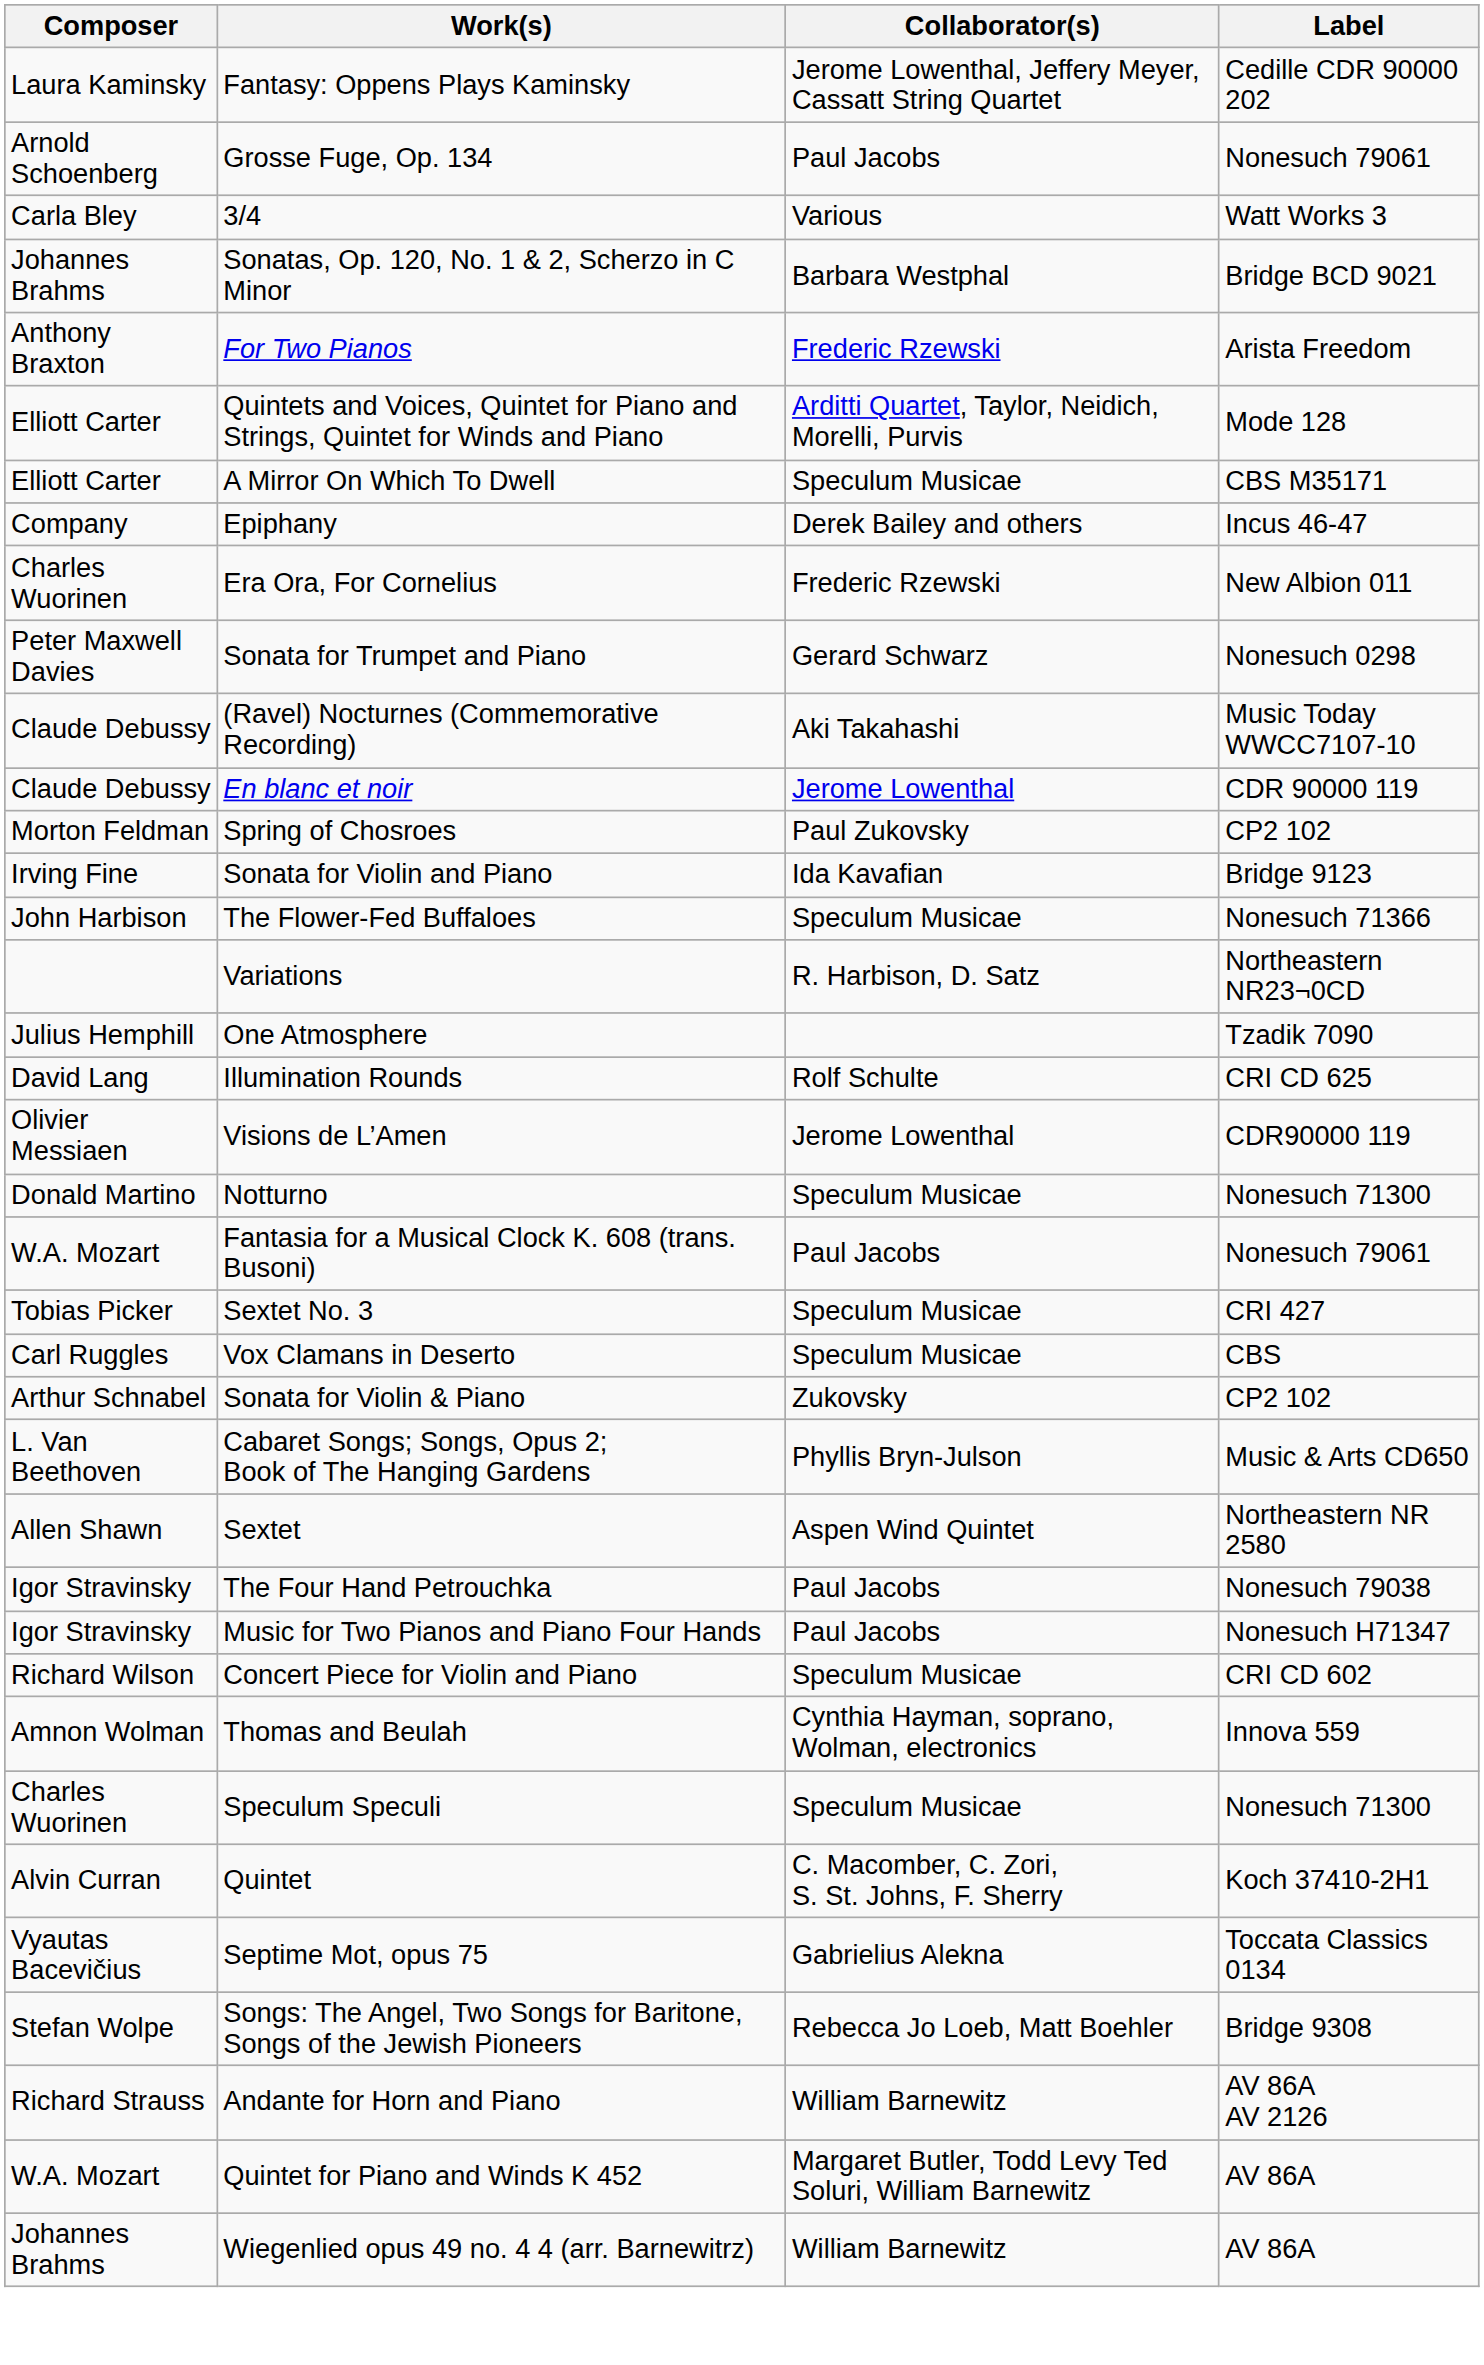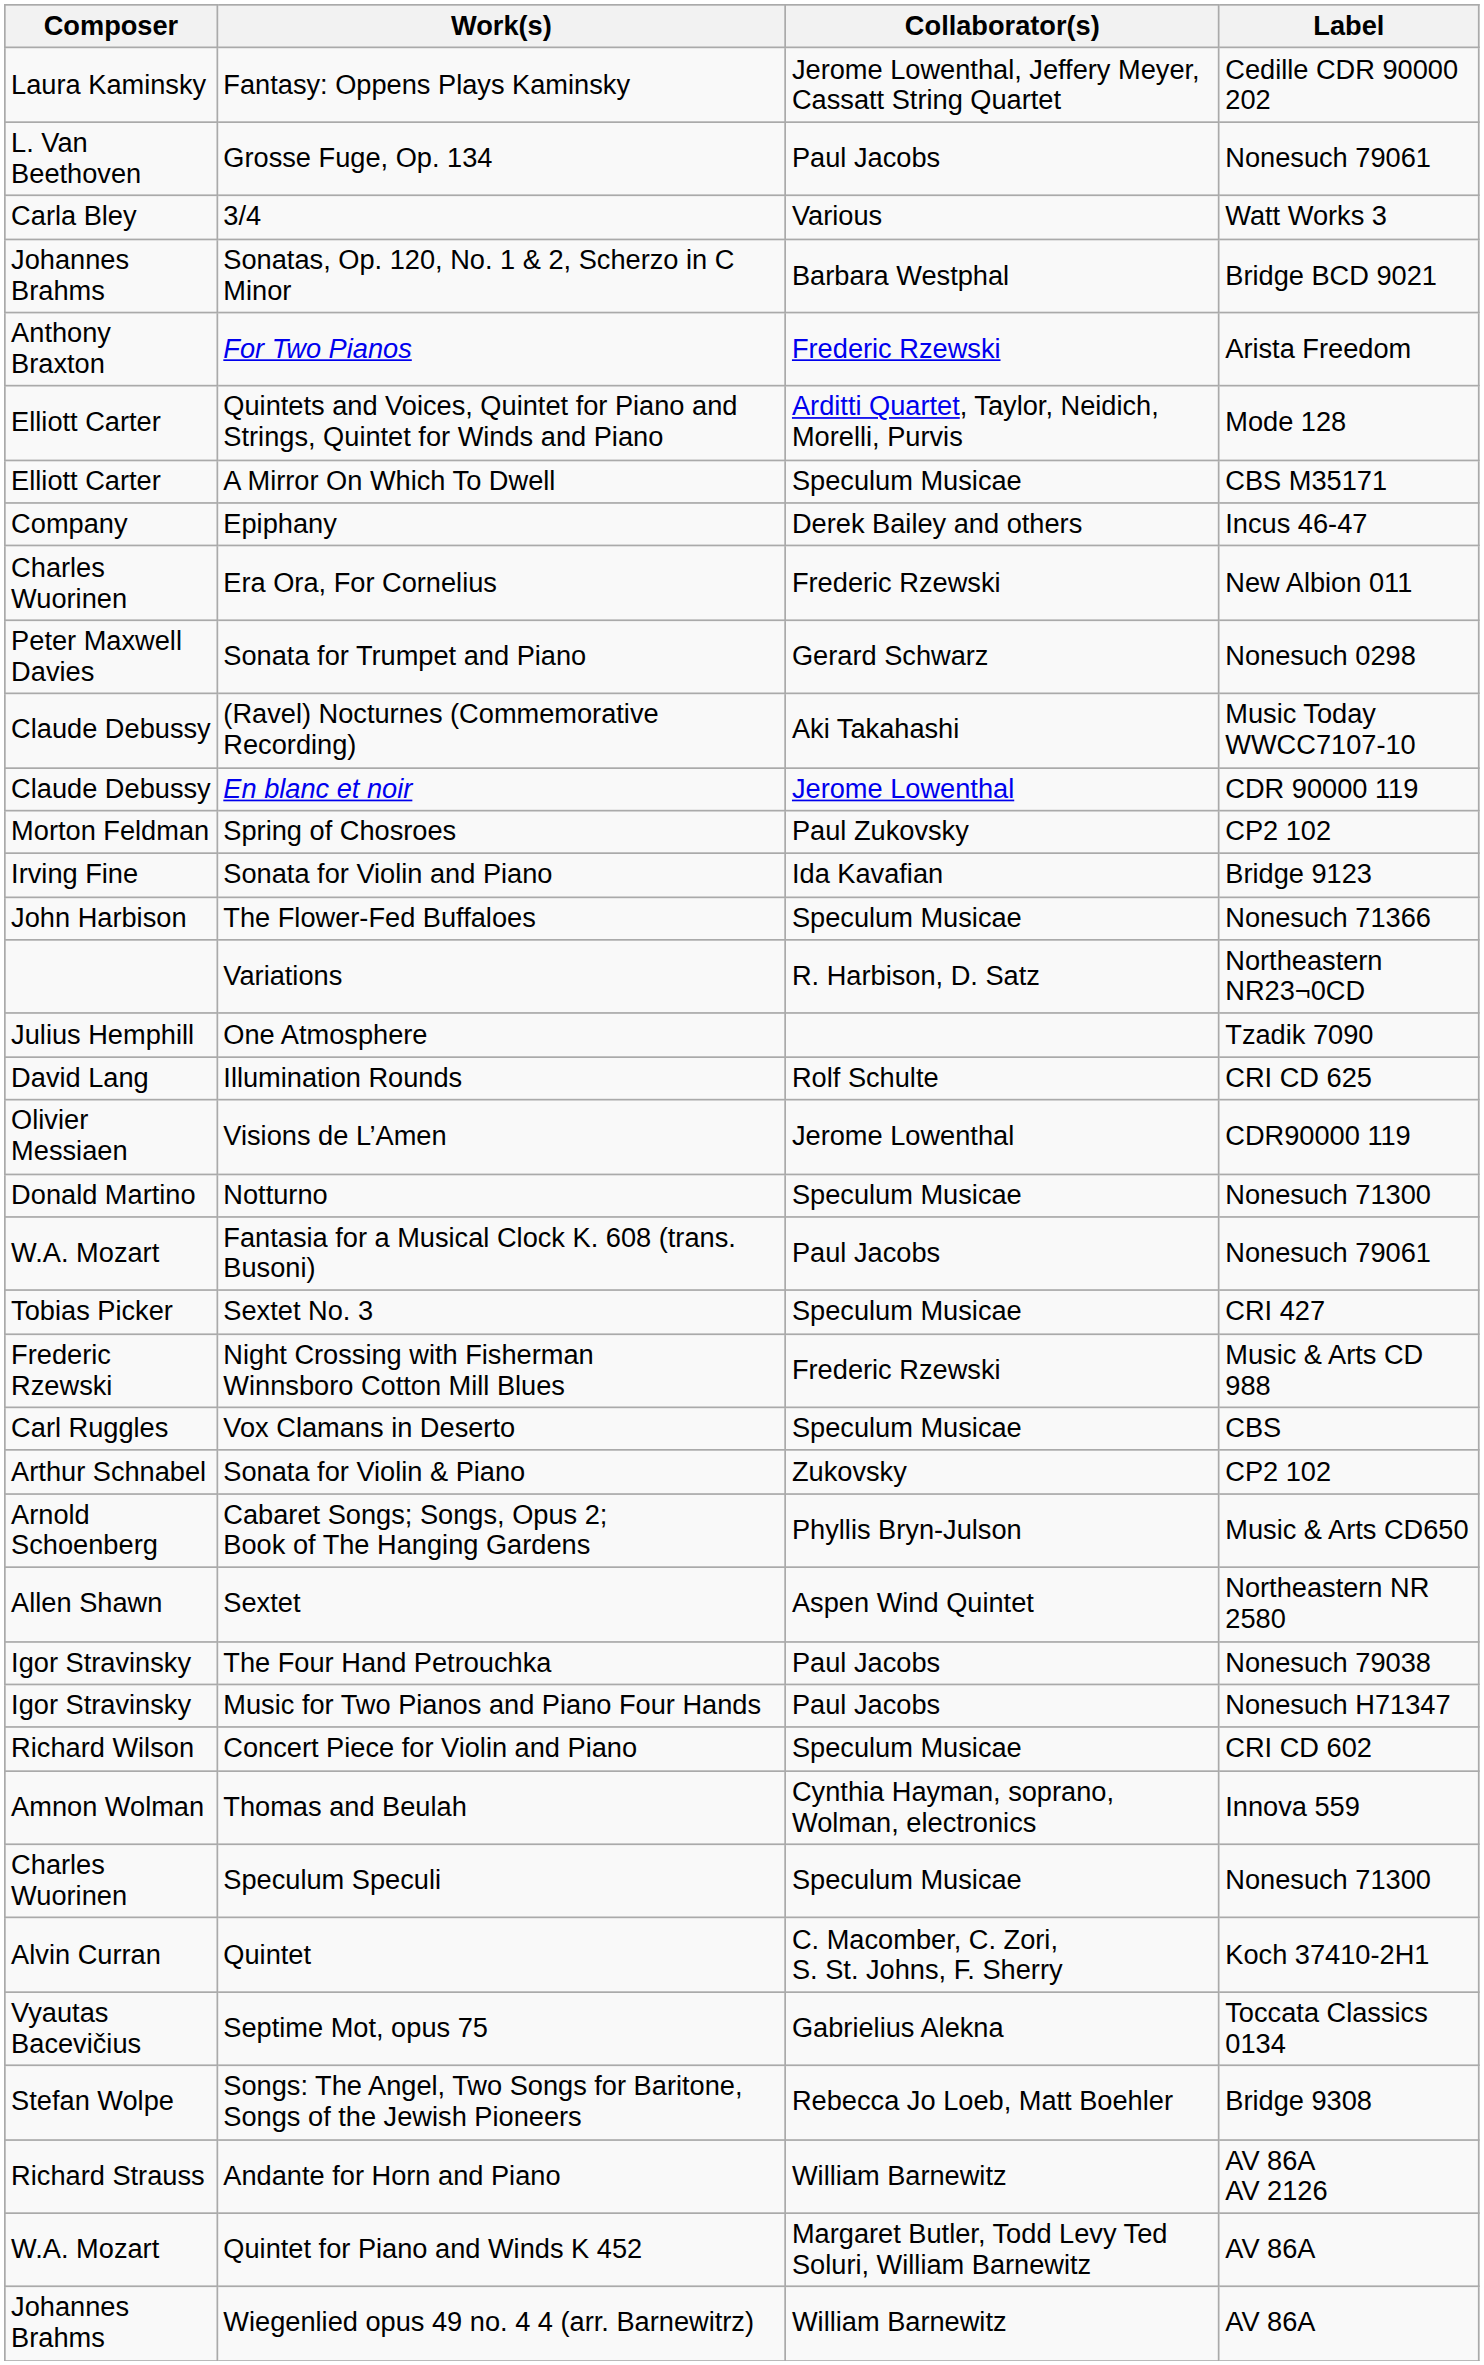Grosse Fuge, Op. 134 | Composer: Arnold Schoenberg -> L. Van Beethoven
+ row: Frederic Rzewski | Night Crossing with Fisherman Winnsboro Cotton Mill Blues | Frederic Rzewski | Music & Arts CD 988
Cabaret Songs; Songs, Opus 2; Book of The Hanging Gardens | Composer: L. Van Beethoven -> Arnold Schoenberg
